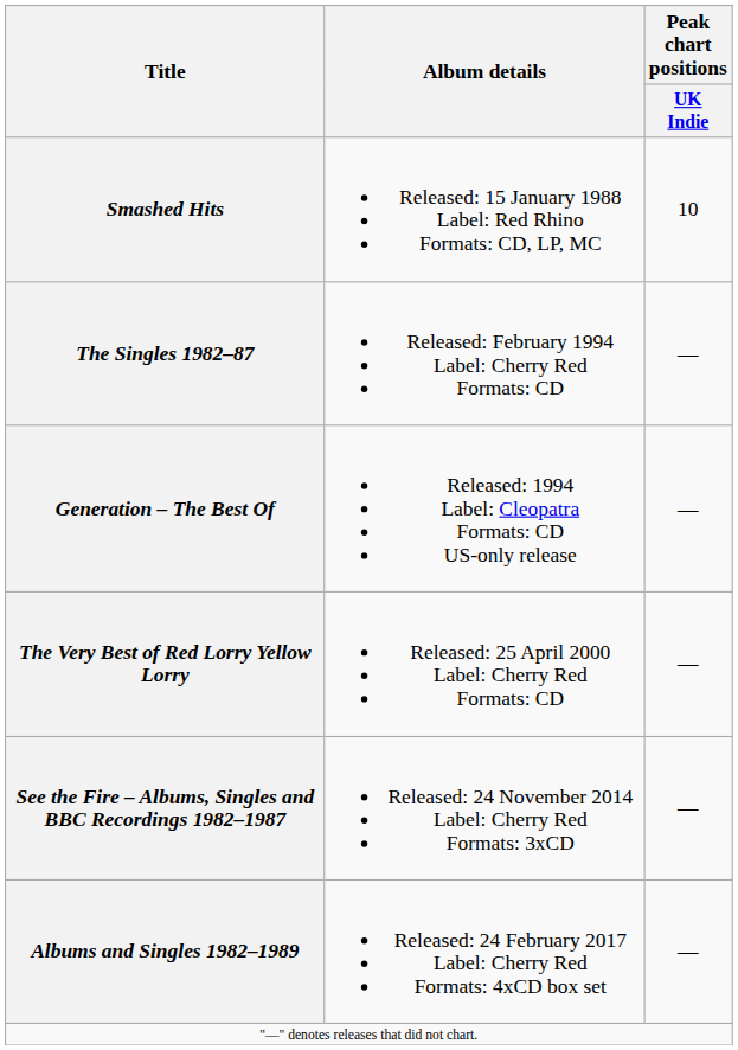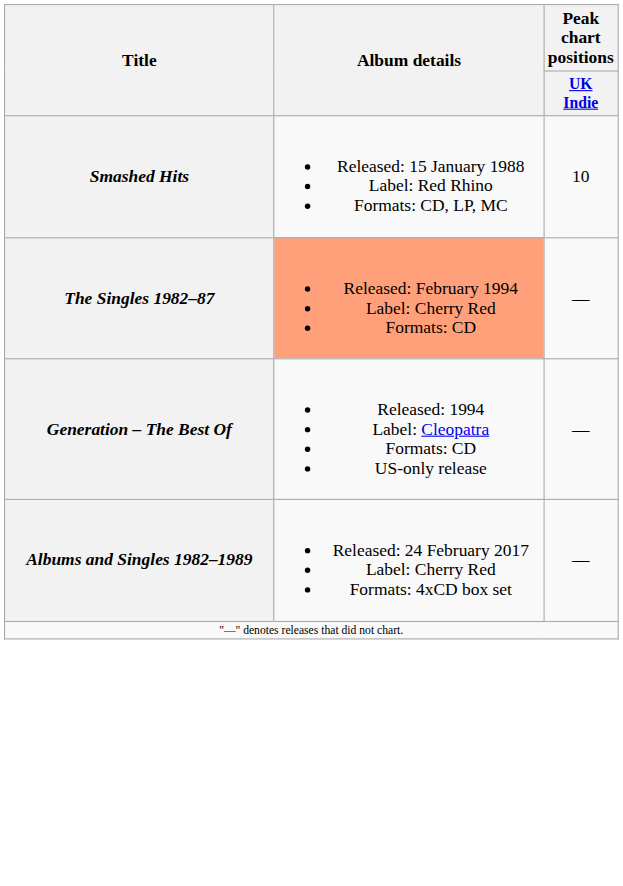The Singles 1982–87 | Album details: no background -> lightsalmon background
- row: The Very Best of Red Lorry Yellow Lorry | Released: 25 April 2000 Label: Cherry Red Formats: CD | —
- row: See the Fire – Albums, Singles and BBC Recordings 1982–1987 | Released: 24 November 2014 Label: Cherry Red Formats: 3xCD | —
